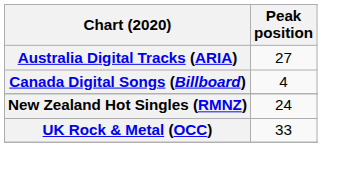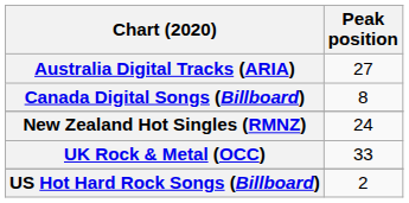Canada Digital Songs (Billboard) | Peak position: 4 -> 8
+ row: US Hot Hard Rock Songs (Billboard) | 2
